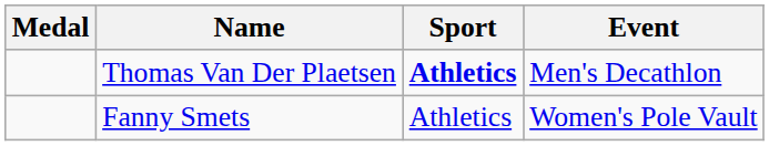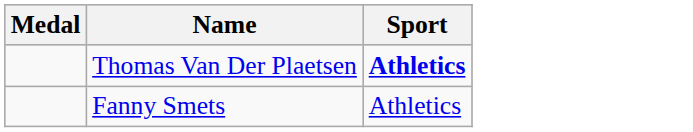- column: Event | Men's Decathlon | Women's Pole Vault
